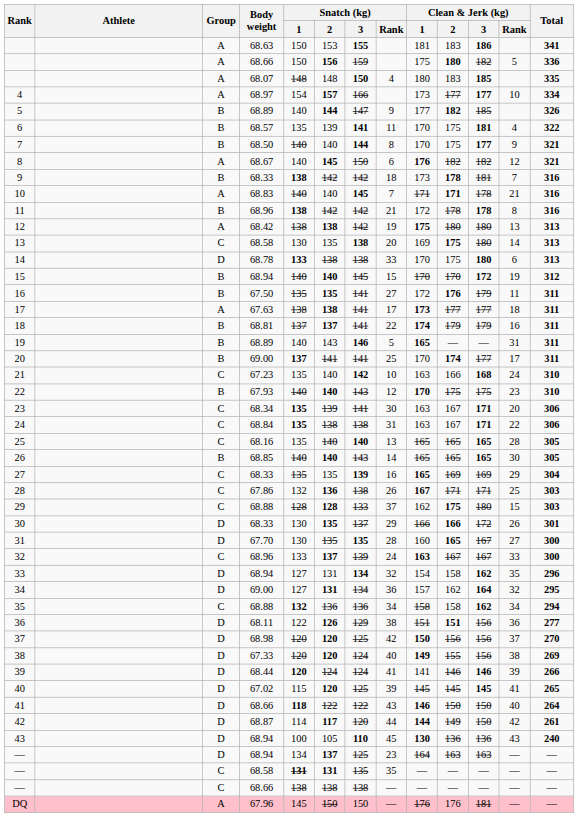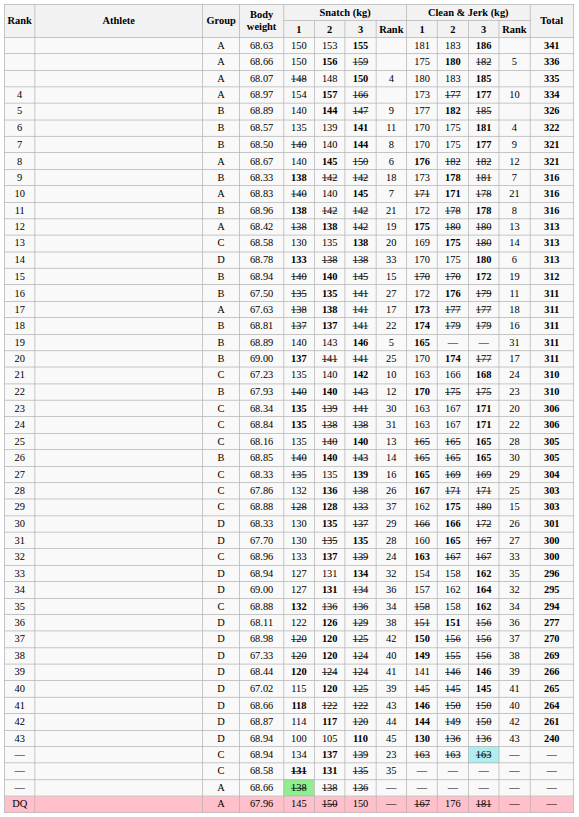— / 68.94 | Group: D -> C
— / 68.94 | Snatch (kg) / 3: 125 -> 139
— / 68.94 | Clean & Jerk (kg) / 1: 164 -> 163
— / 68.94 | Clean & Jerk (kg) / 3: no background -> paleturquoise background
— / 68.66 | Group: C -> A
— / 68.66 | Snatch (kg) / 1: no background -> lightgreen background
— / 68.66 | Snatch (kg) / 3: 138 -> 136
DQ | Clean & Jerk (kg) / 1: 176 -> 167
